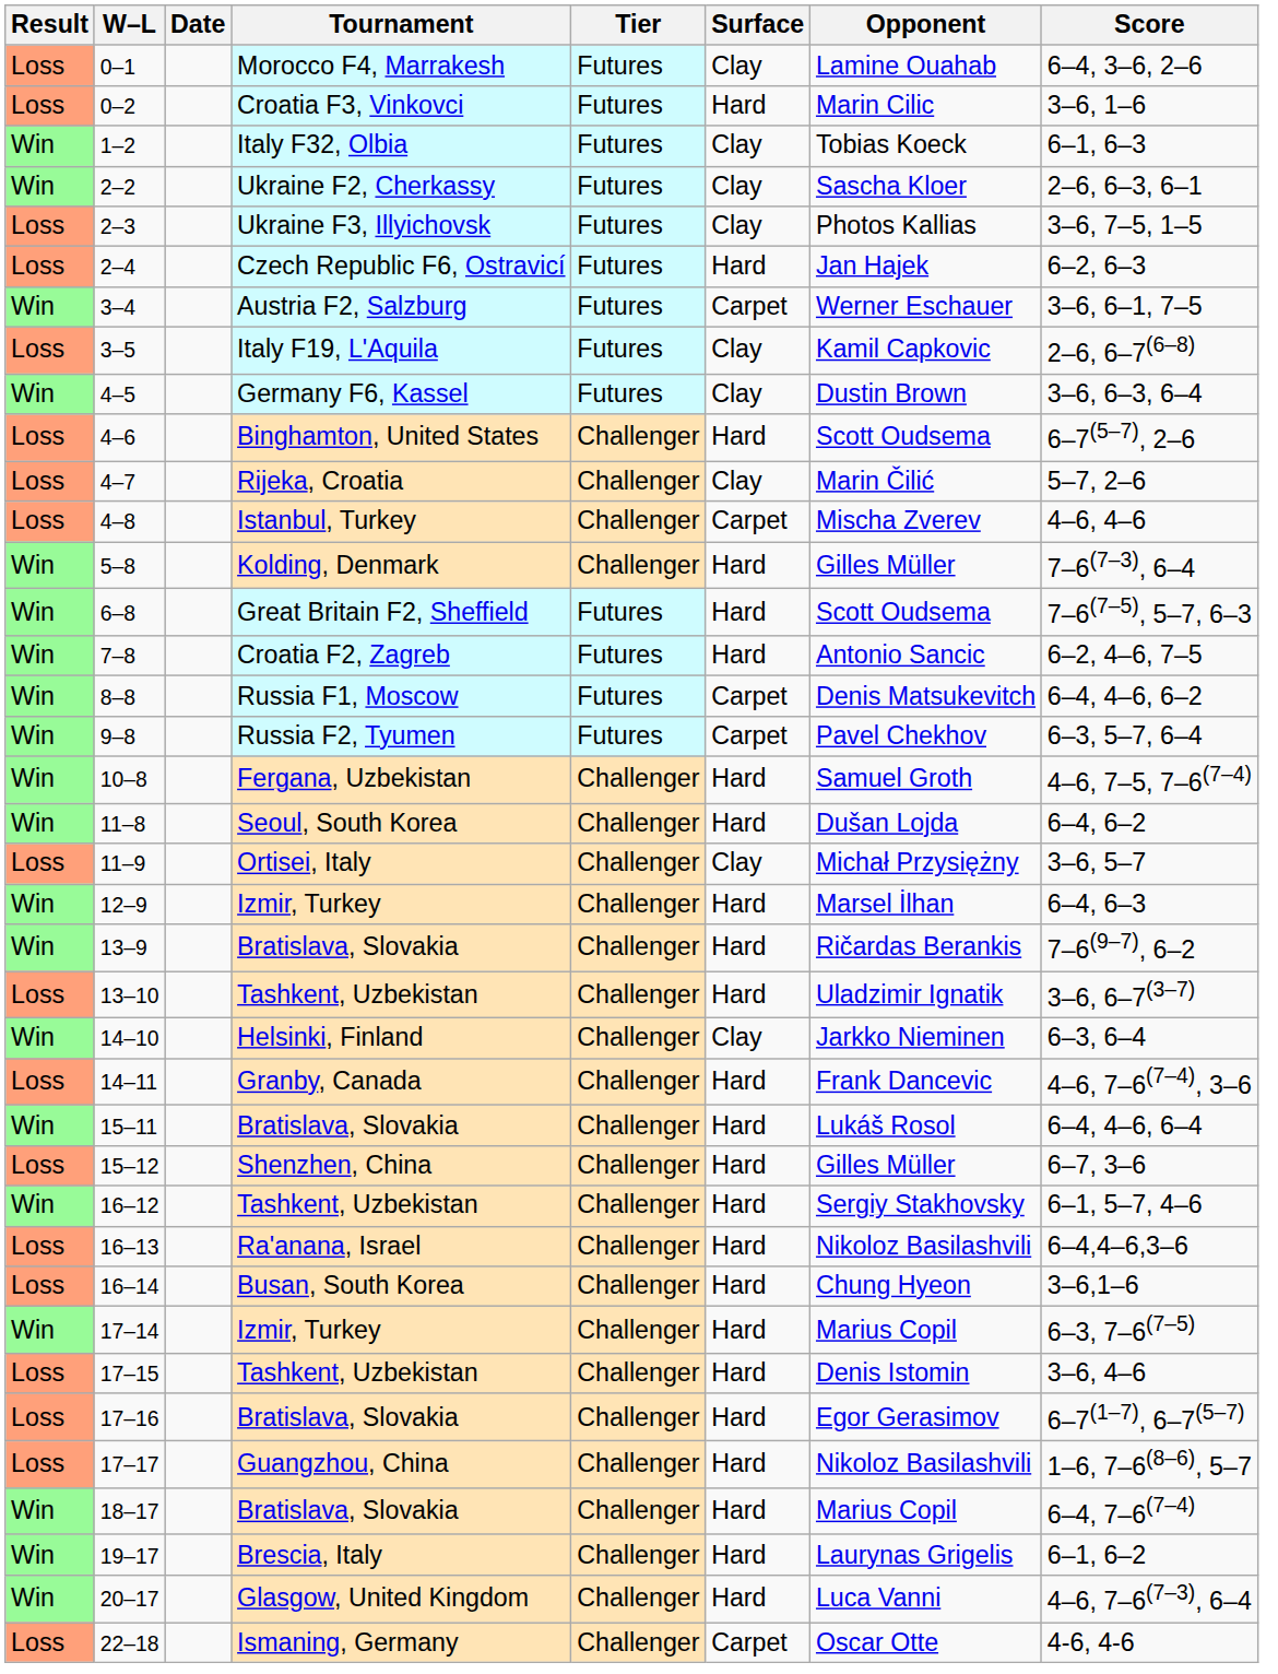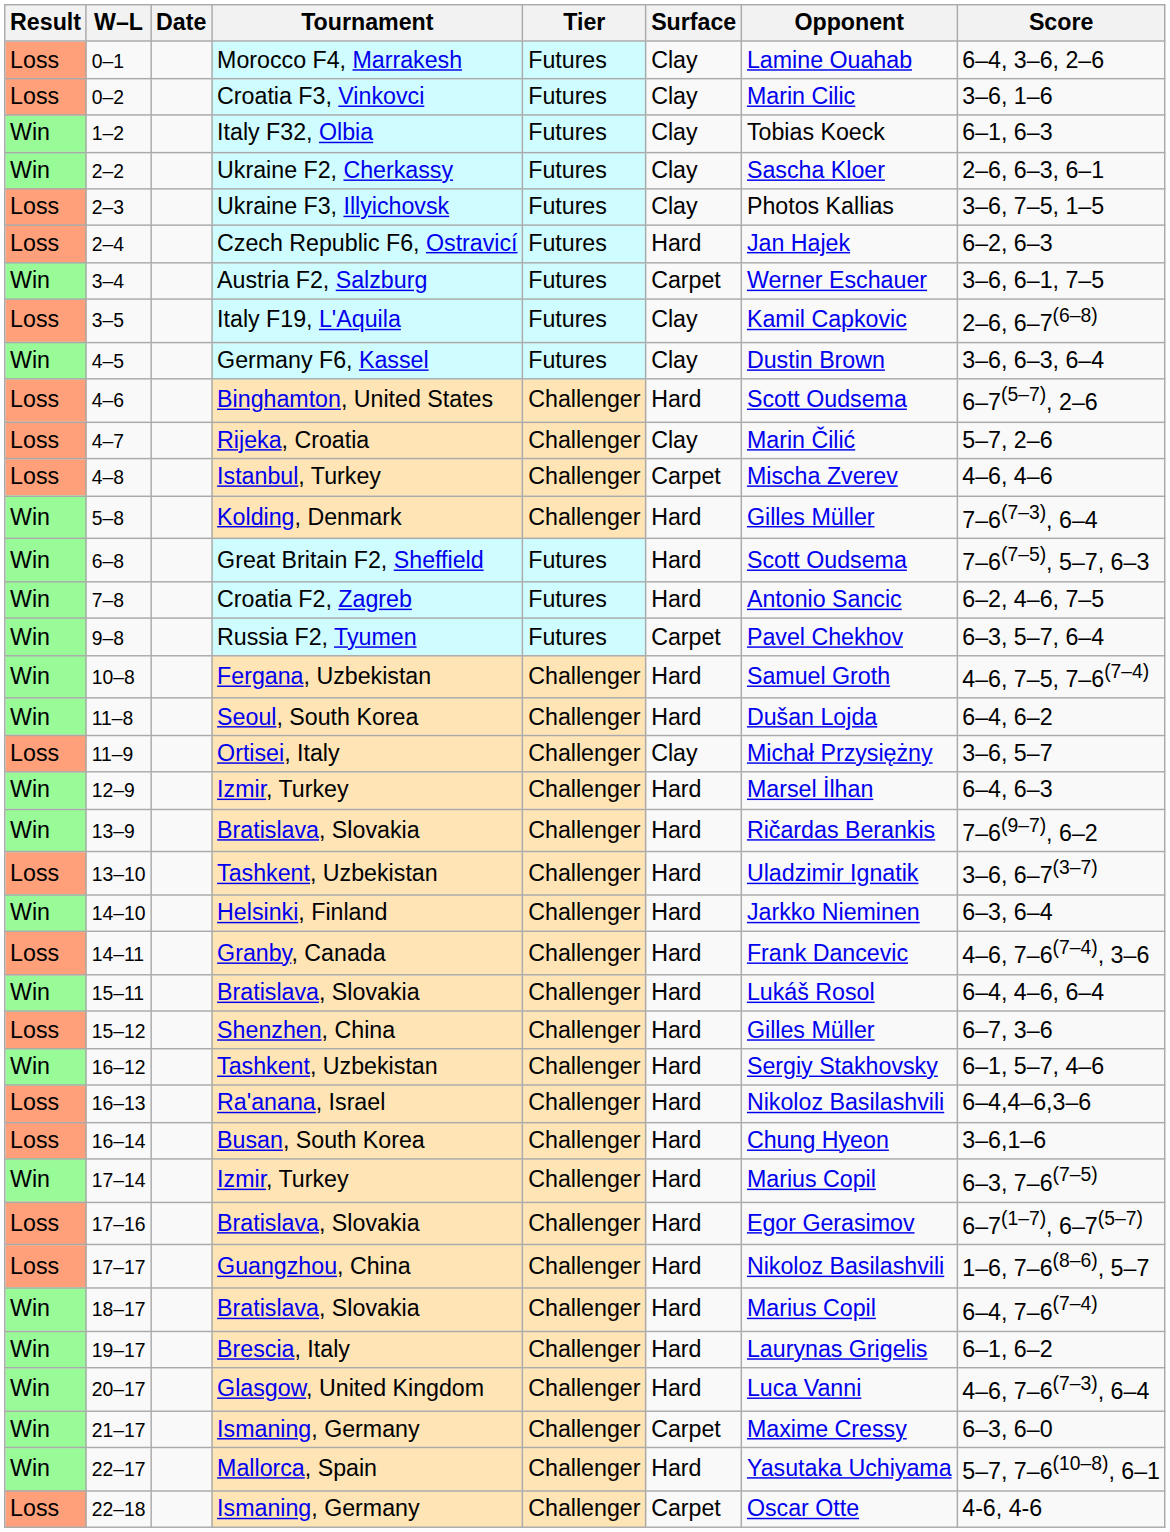0–2 | Surface: Hard -> Clay
- row: Win | 8–8 | Russia F1, Moscow | Futures | Carpet | Denis Matsukevitch | 6–4, 4–6, 6–2
14–10 | Surface: Clay -> Hard
- row: Loss | 17–15 | Tashkent, Uzbekistan | Challenger | Hard | Denis Istomin | 3–6, 4–6
+ row: Win | 21–17 | Ismaning, Germany | Challenger | Carpet | Maxime Cressy | 6–3, 6–0
+ row: Win | 22–17 | Mallorca, Spain | Challenger | Hard | Yasutaka Uchiyama | 5–7, 7–6(10–8), 6–1
